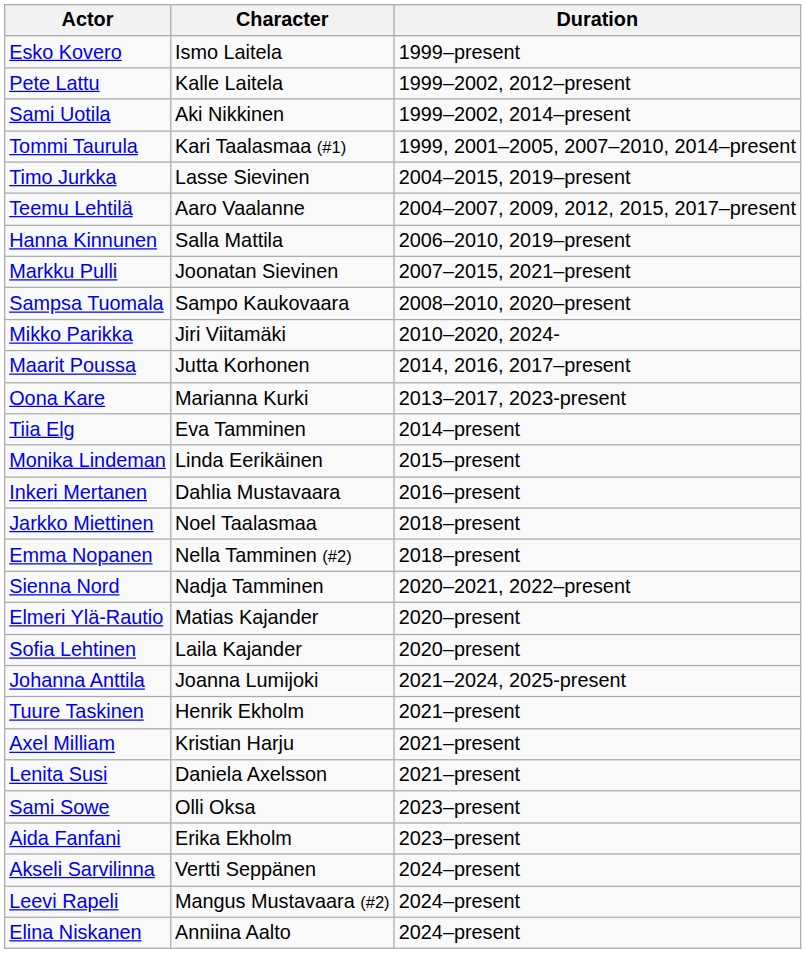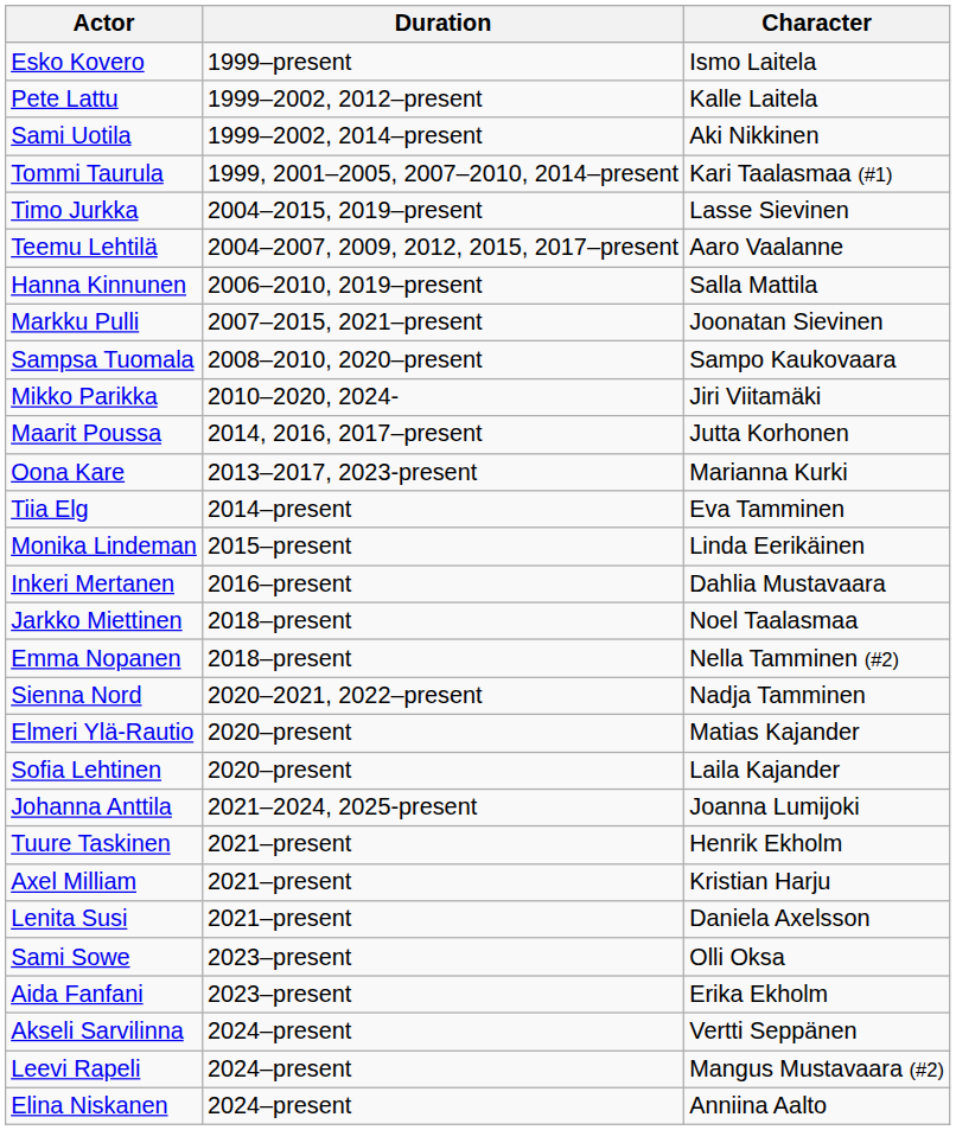columns swapped: Character <-> Duration
